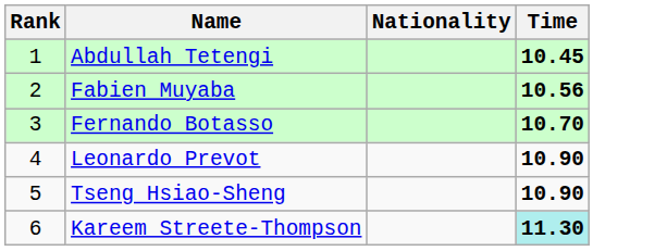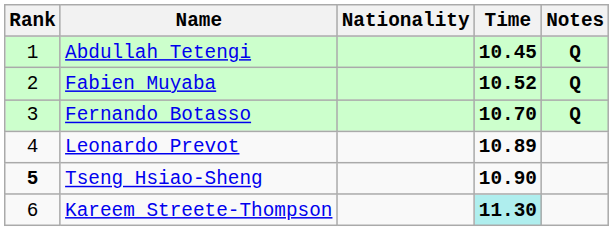+ column: Notes | Q | Q | Q
Fabien Muyaba | Time: 10.56 -> 10.52
Leonardo Prevot | Time: 10.90 -> 10.89
Tseng Hsiao-Sheng | Rank: normal -> bold
